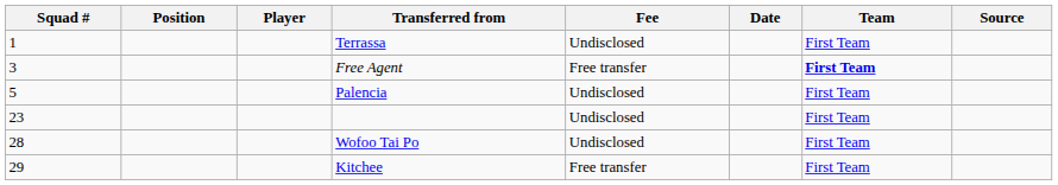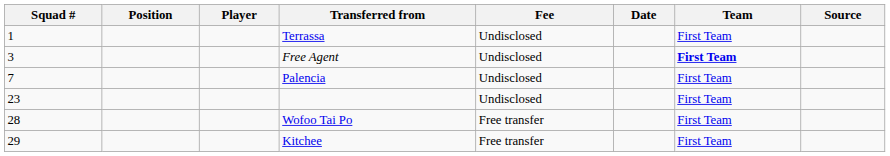Free Agent | Fee: Free transfer -> Undisclosed
Palencia | Squad #: 5 -> 7
Wofoo Tai Po | Fee: Undisclosed -> Free transfer
